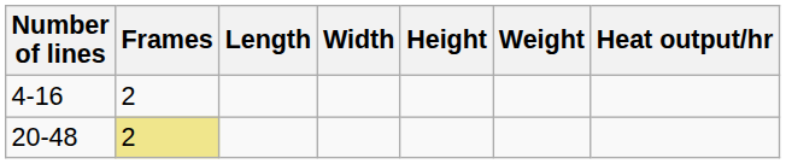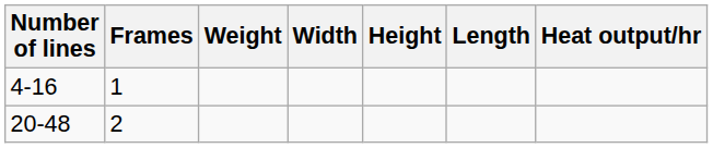columns swapped: Length <-> Weight
4-16 | Frames: 2 -> 1
20-48 | Frames: khaki background -> no background
